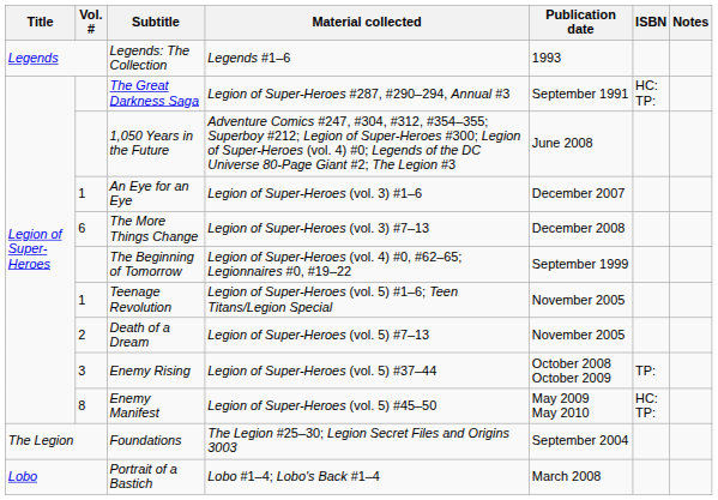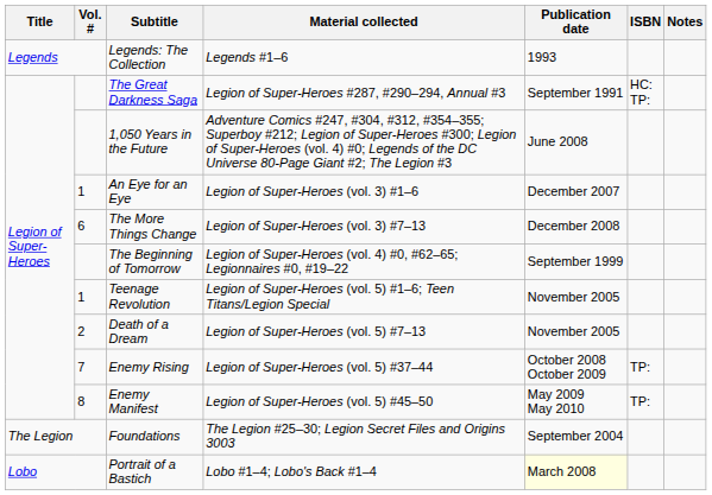Enemy Rising | Vol. #: 3 -> 7
Enemy Manifest | ISBN: HC: TP: -> TP:
Portrait of a Bastich | Publication date: no background -> lightyellow background
